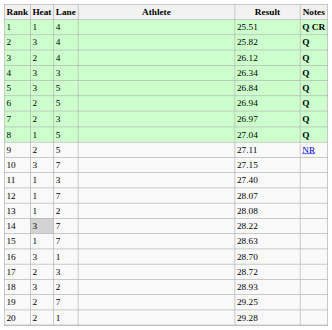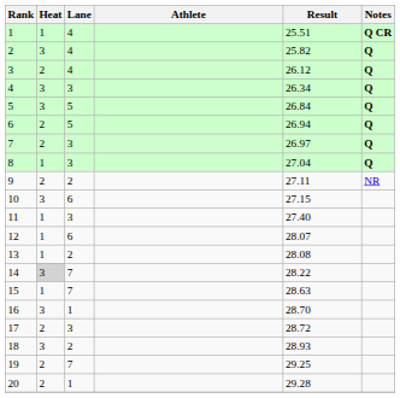8 | Lane: 5 -> 3
9 | Lane: 5 -> 2
10 | Lane: 7 -> 6
12 | Lane: 7 -> 6
